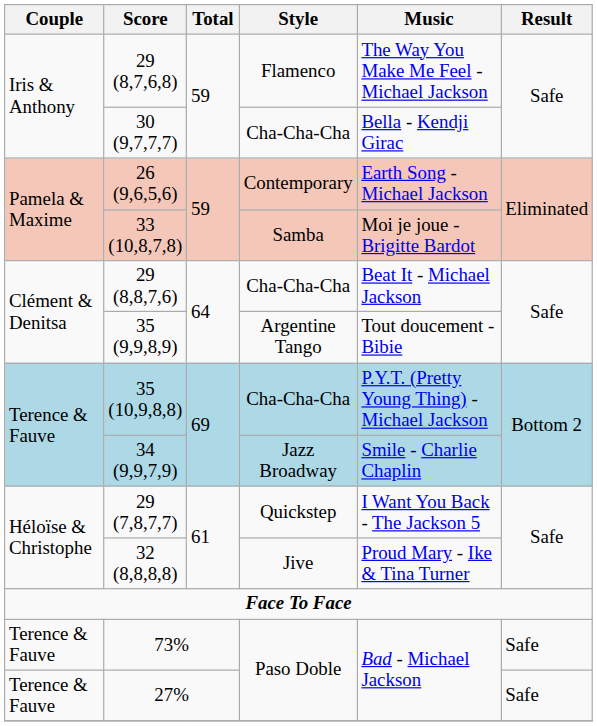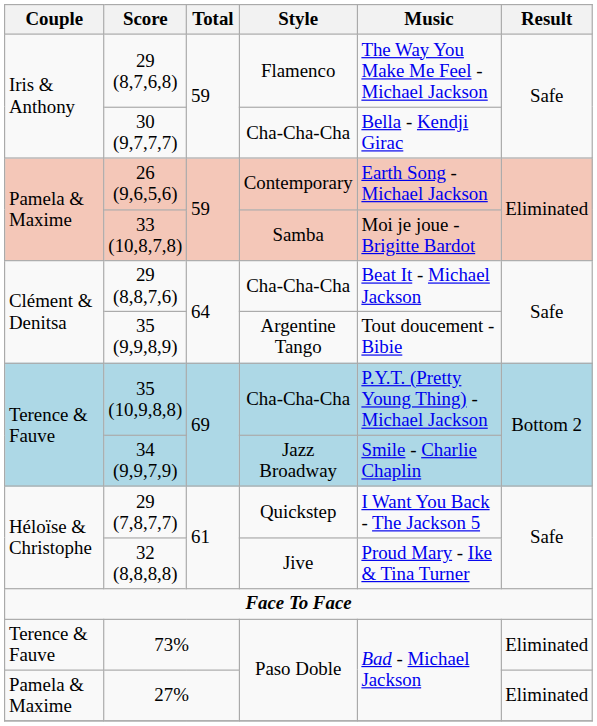73% | Result: Safe -> Eliminated
27% | Couple: Terence & Fauve -> Pamela & Maxime
27% | Result: Safe -> Eliminated
